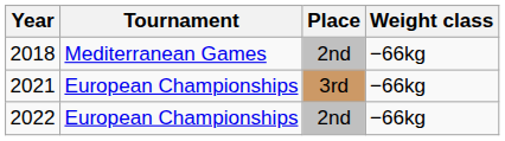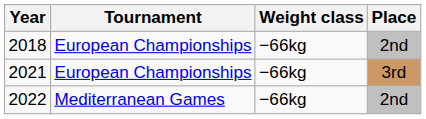columns swapped: Place <-> Weight class
2018 | Tournament: Mediterranean Games -> European Championships
2022 | Tournament: European Championships -> Mediterranean Games
